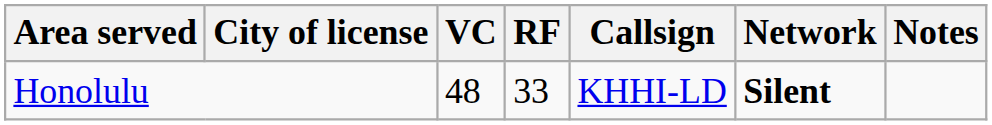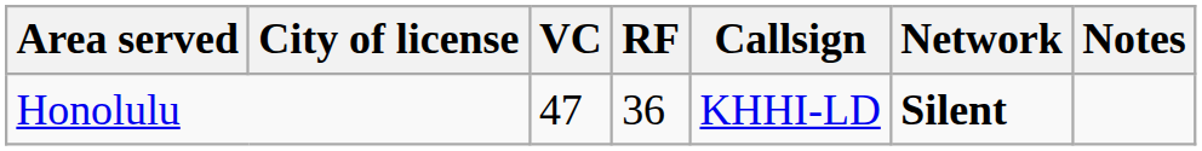Honolulu | VC: 48 -> 47
Honolulu | RF: 33 -> 36
